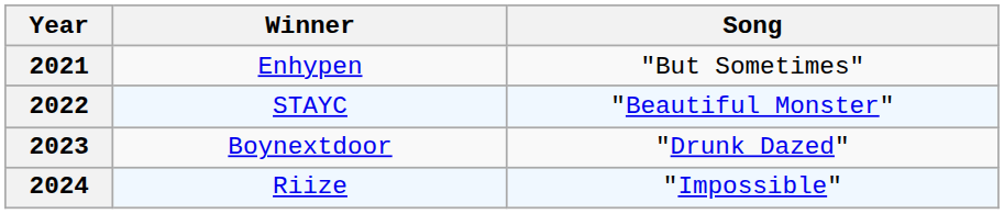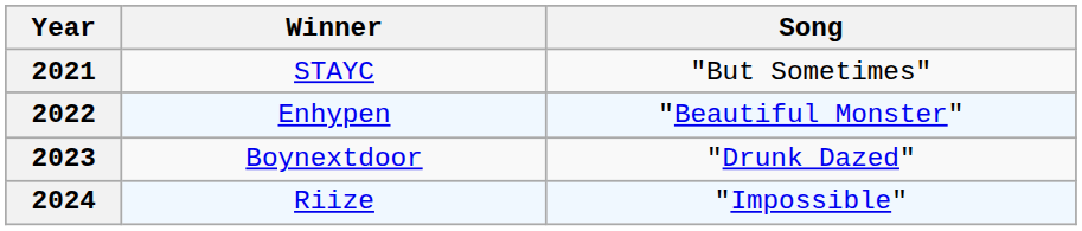2021 | Winner: Enhypen -> STAYC
2022 | Winner: STAYC -> Enhypen
